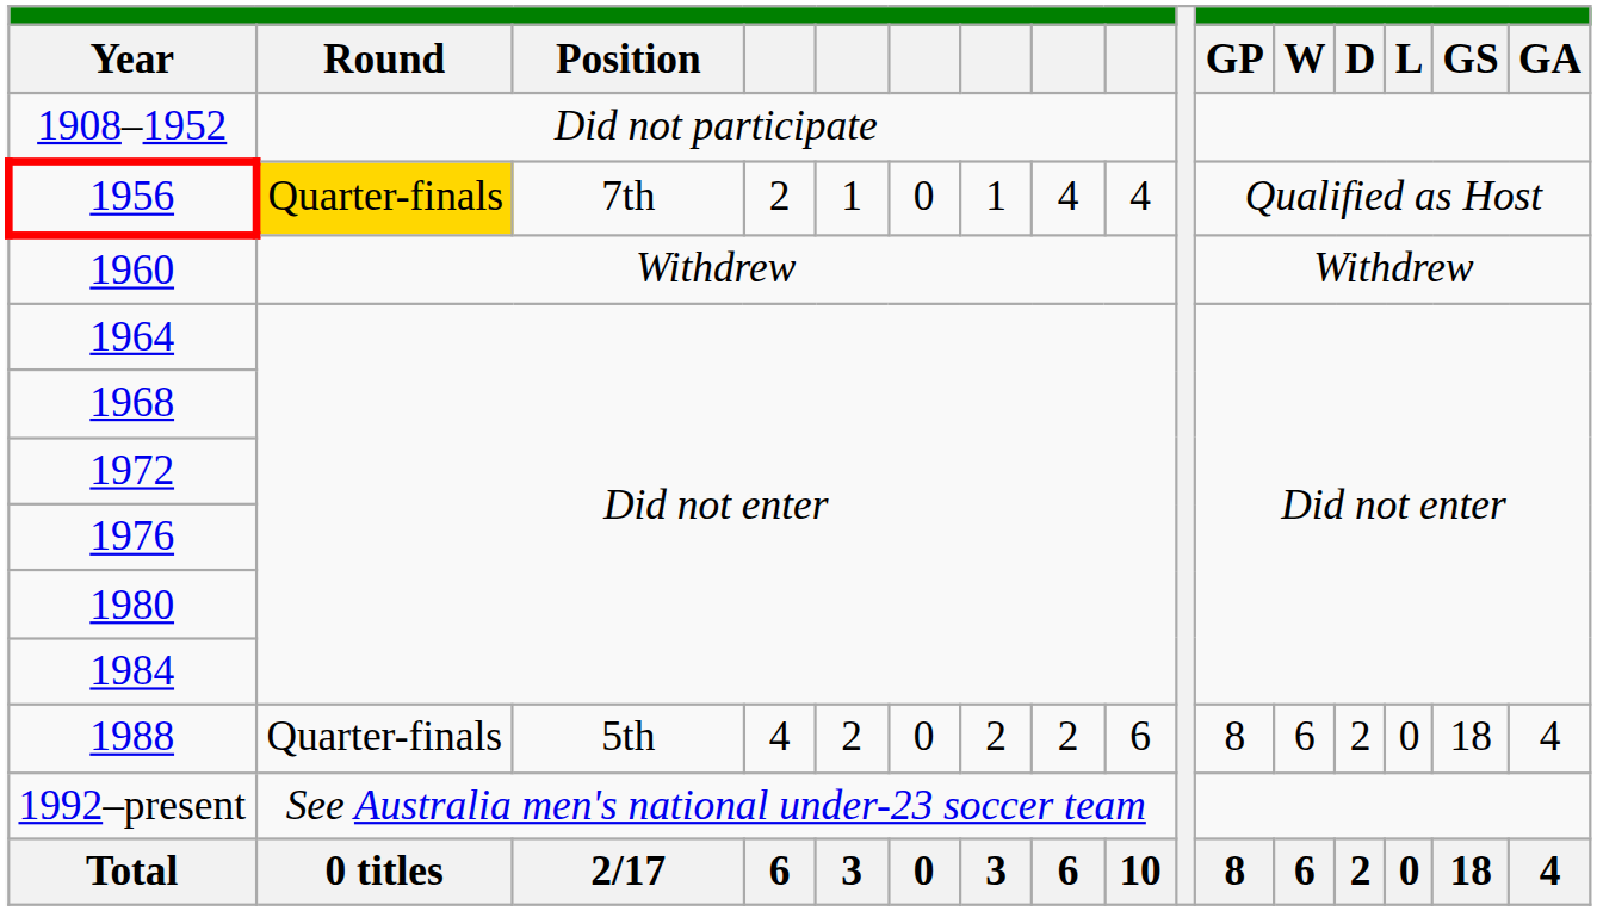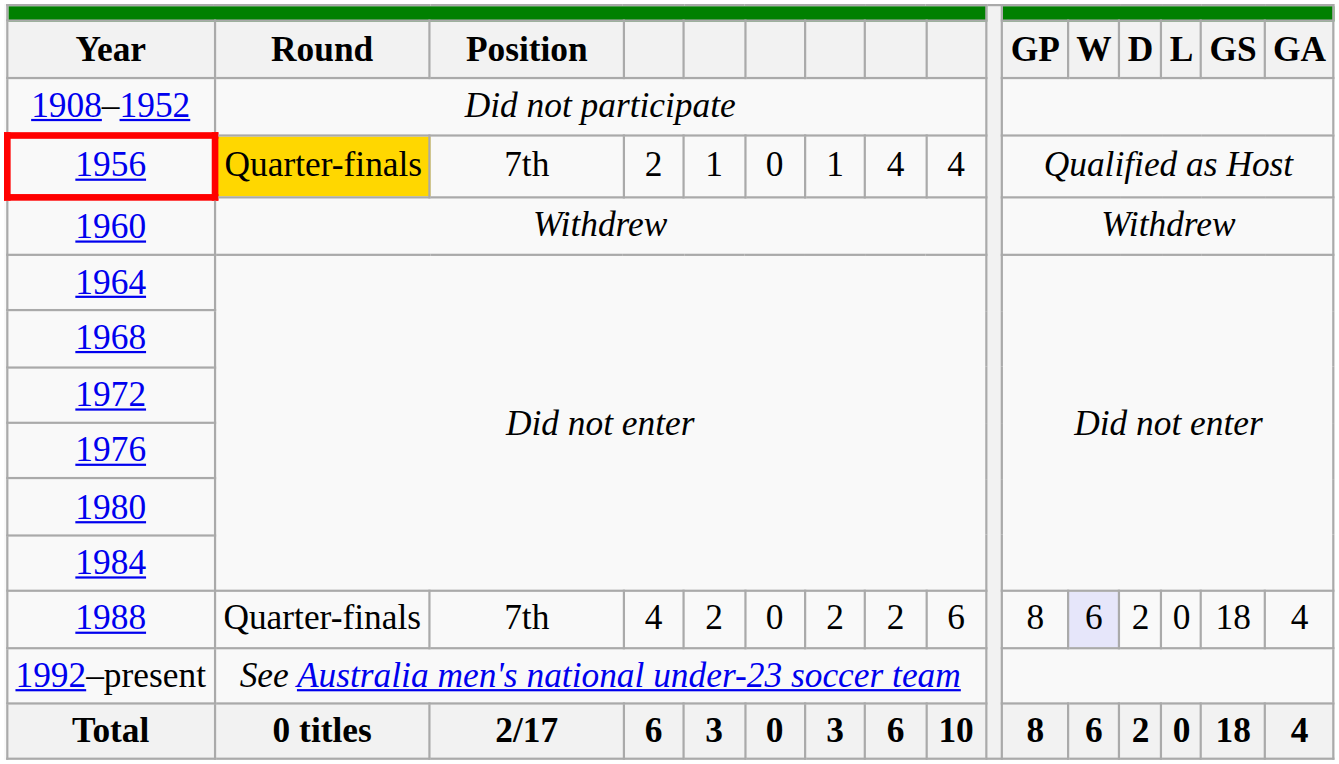1988 | Position: 5th -> 7th
1988 | W: no background -> lavender background
